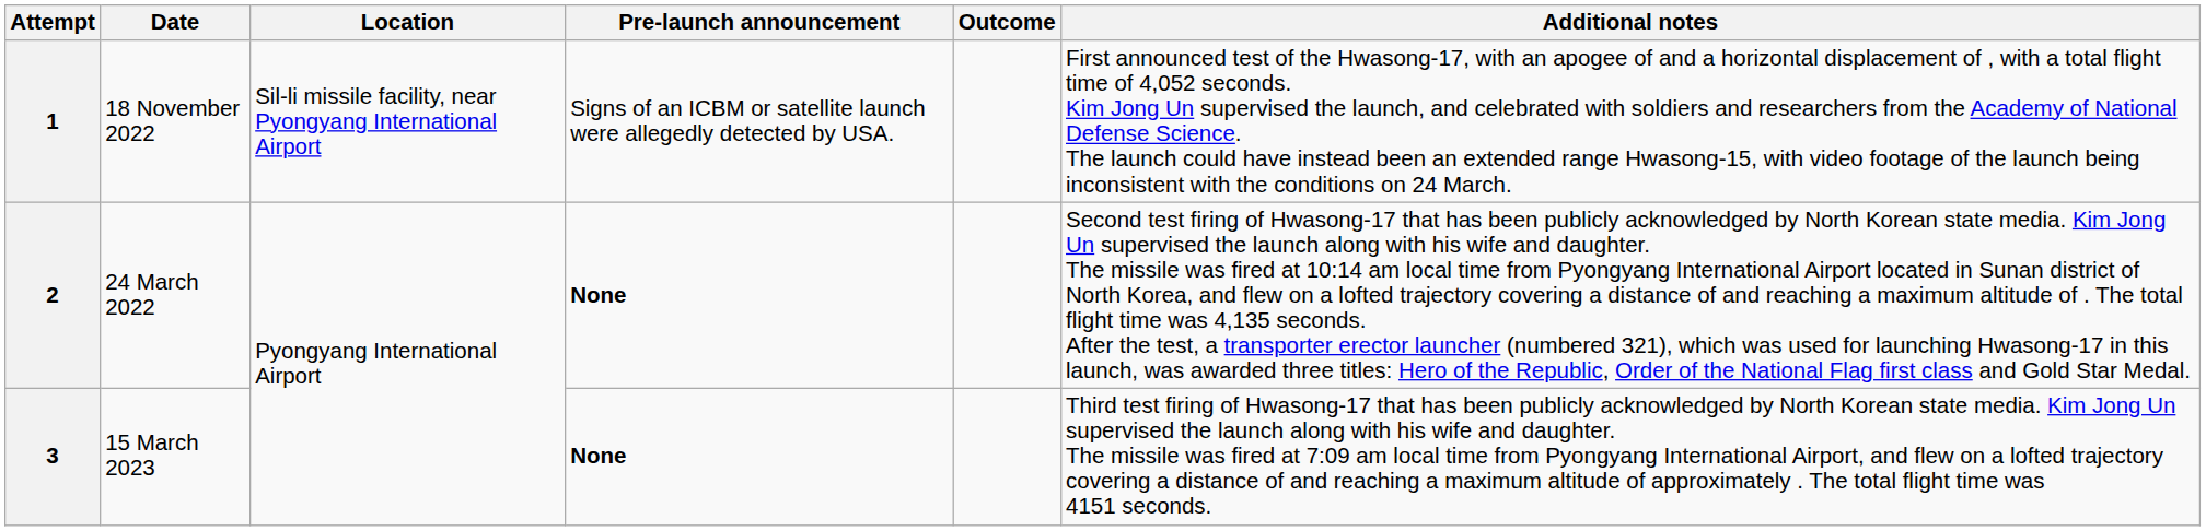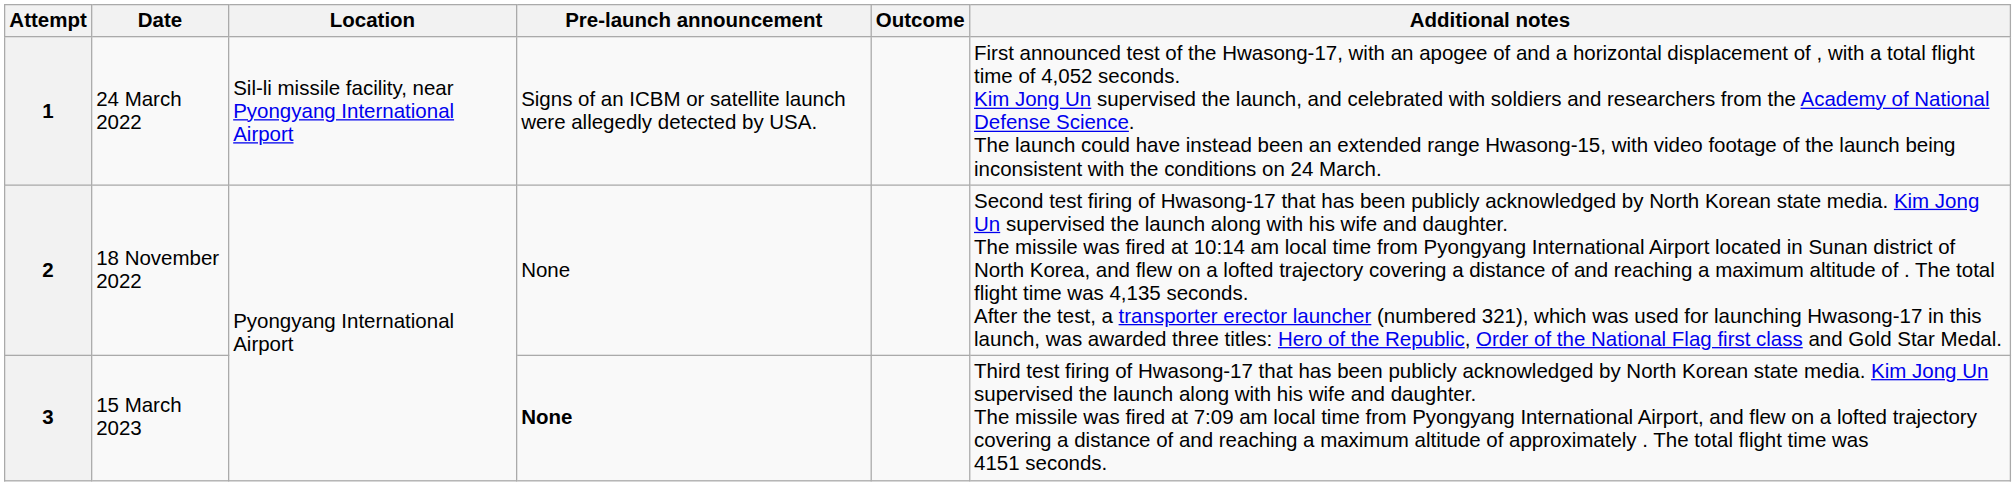1 | Date: 18 November 2022 -> 24 March 2022
2 | Date: 24 March 2022 -> 18 November 2022
2 | Pre-launch announcement: bold -> normal
